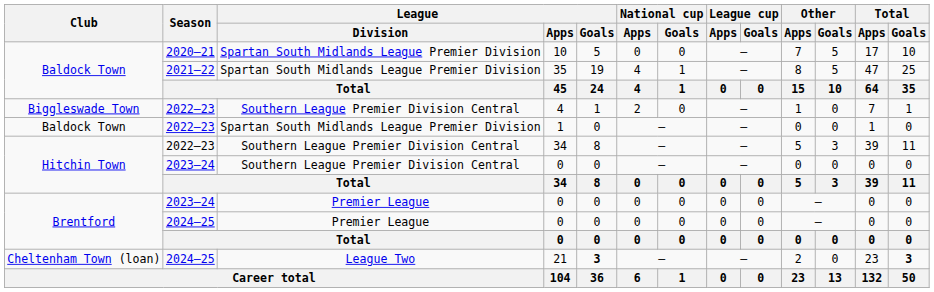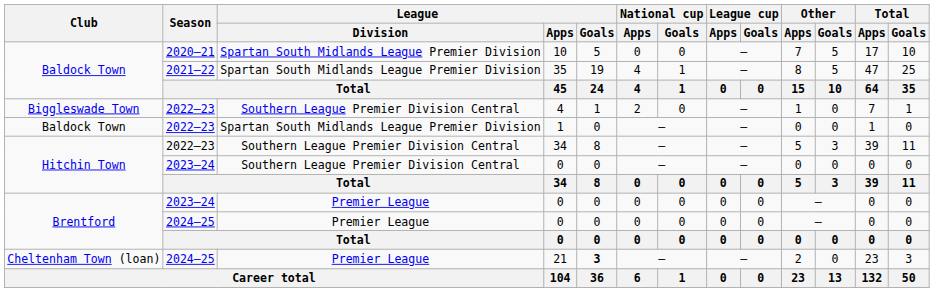21 | League / Division: League Two -> Premier League
21 | Total / Goals: bold -> normal
